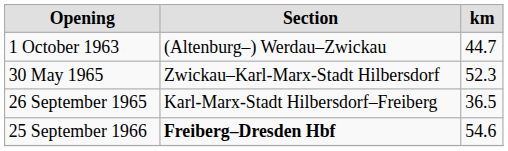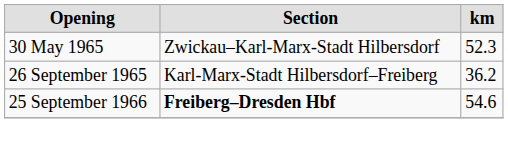- row: 1 October 1963 | (Altenburg–) Werdau–Zwickau | 44.7
26 September 1965 | km: 36.5 -> 36.2
